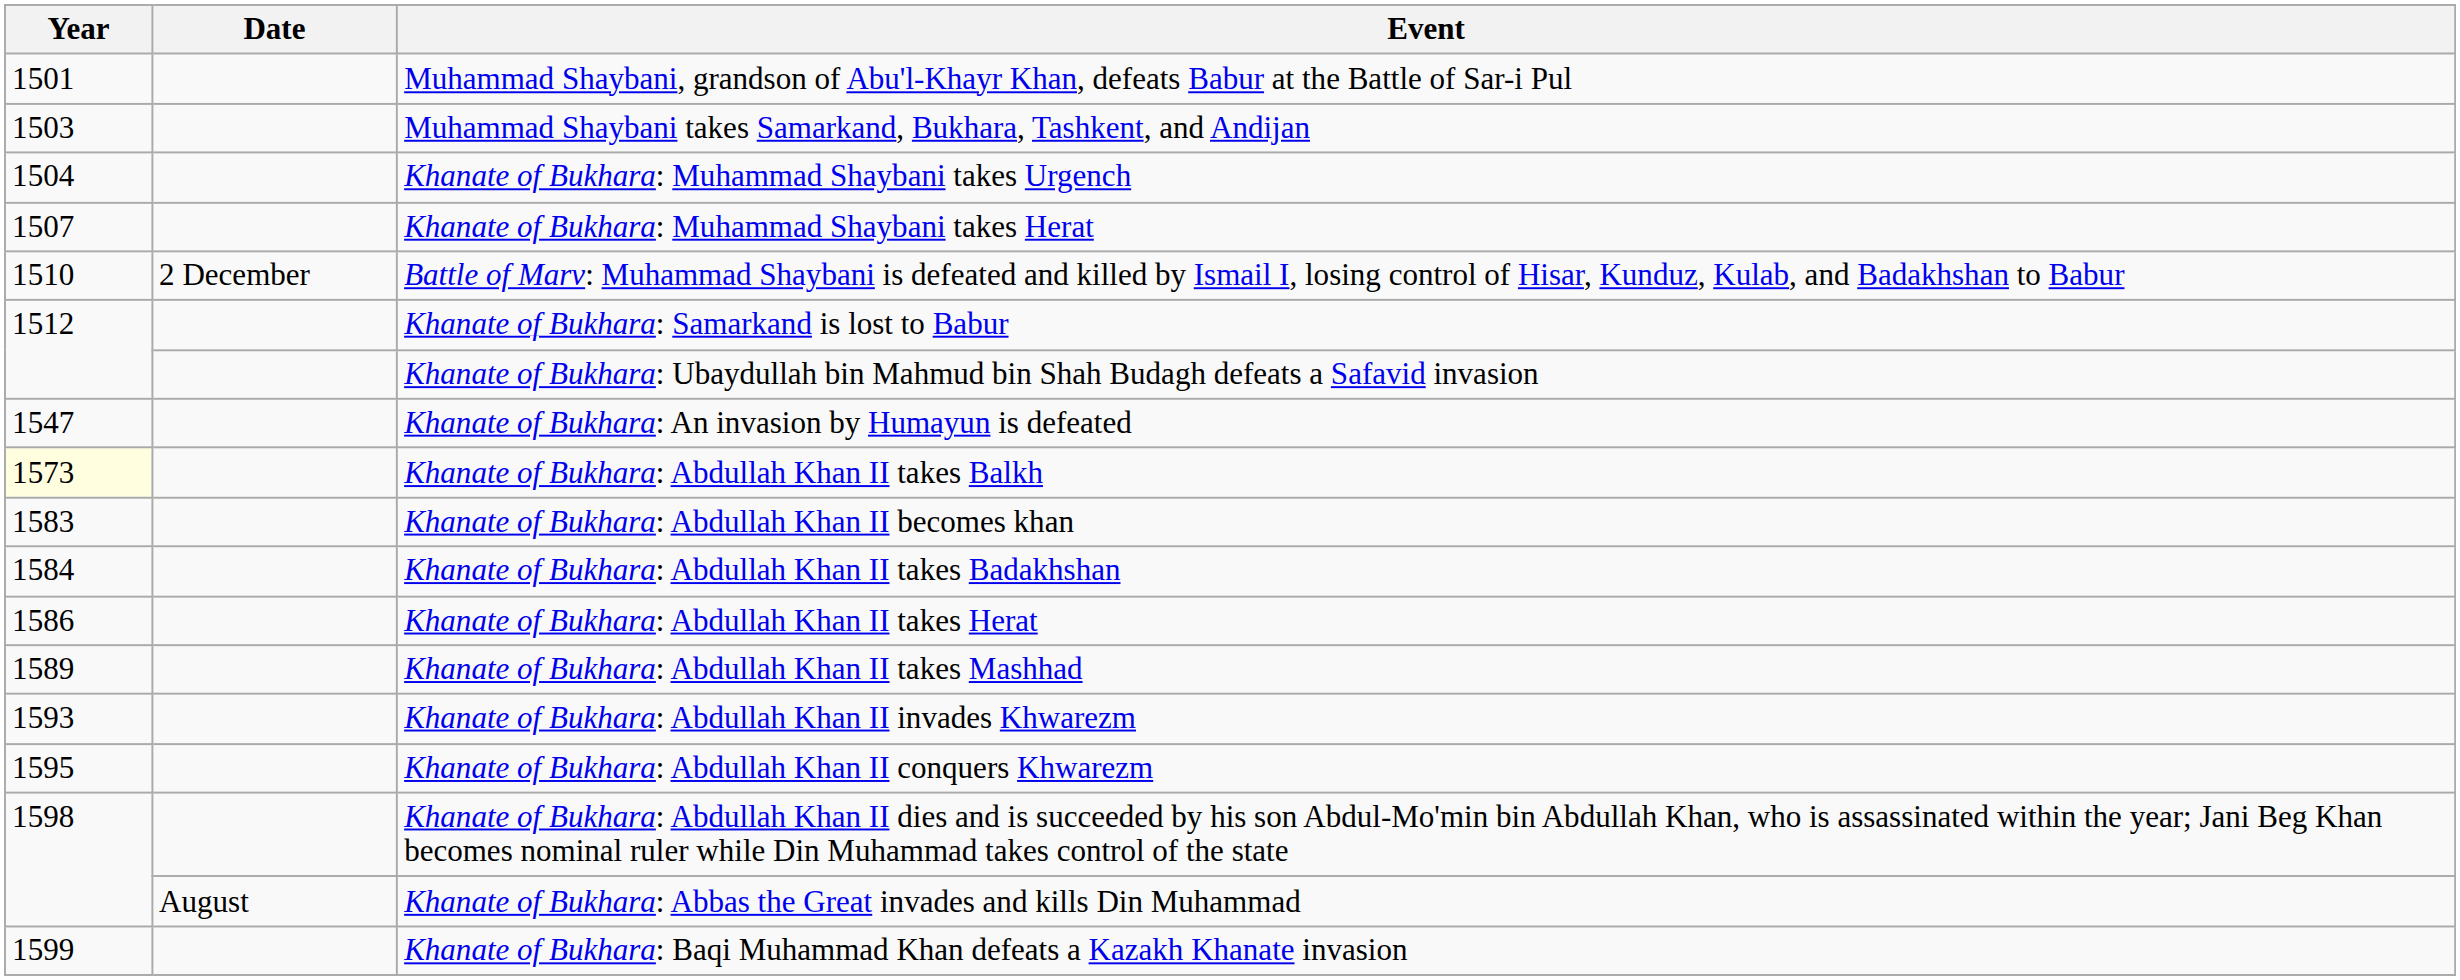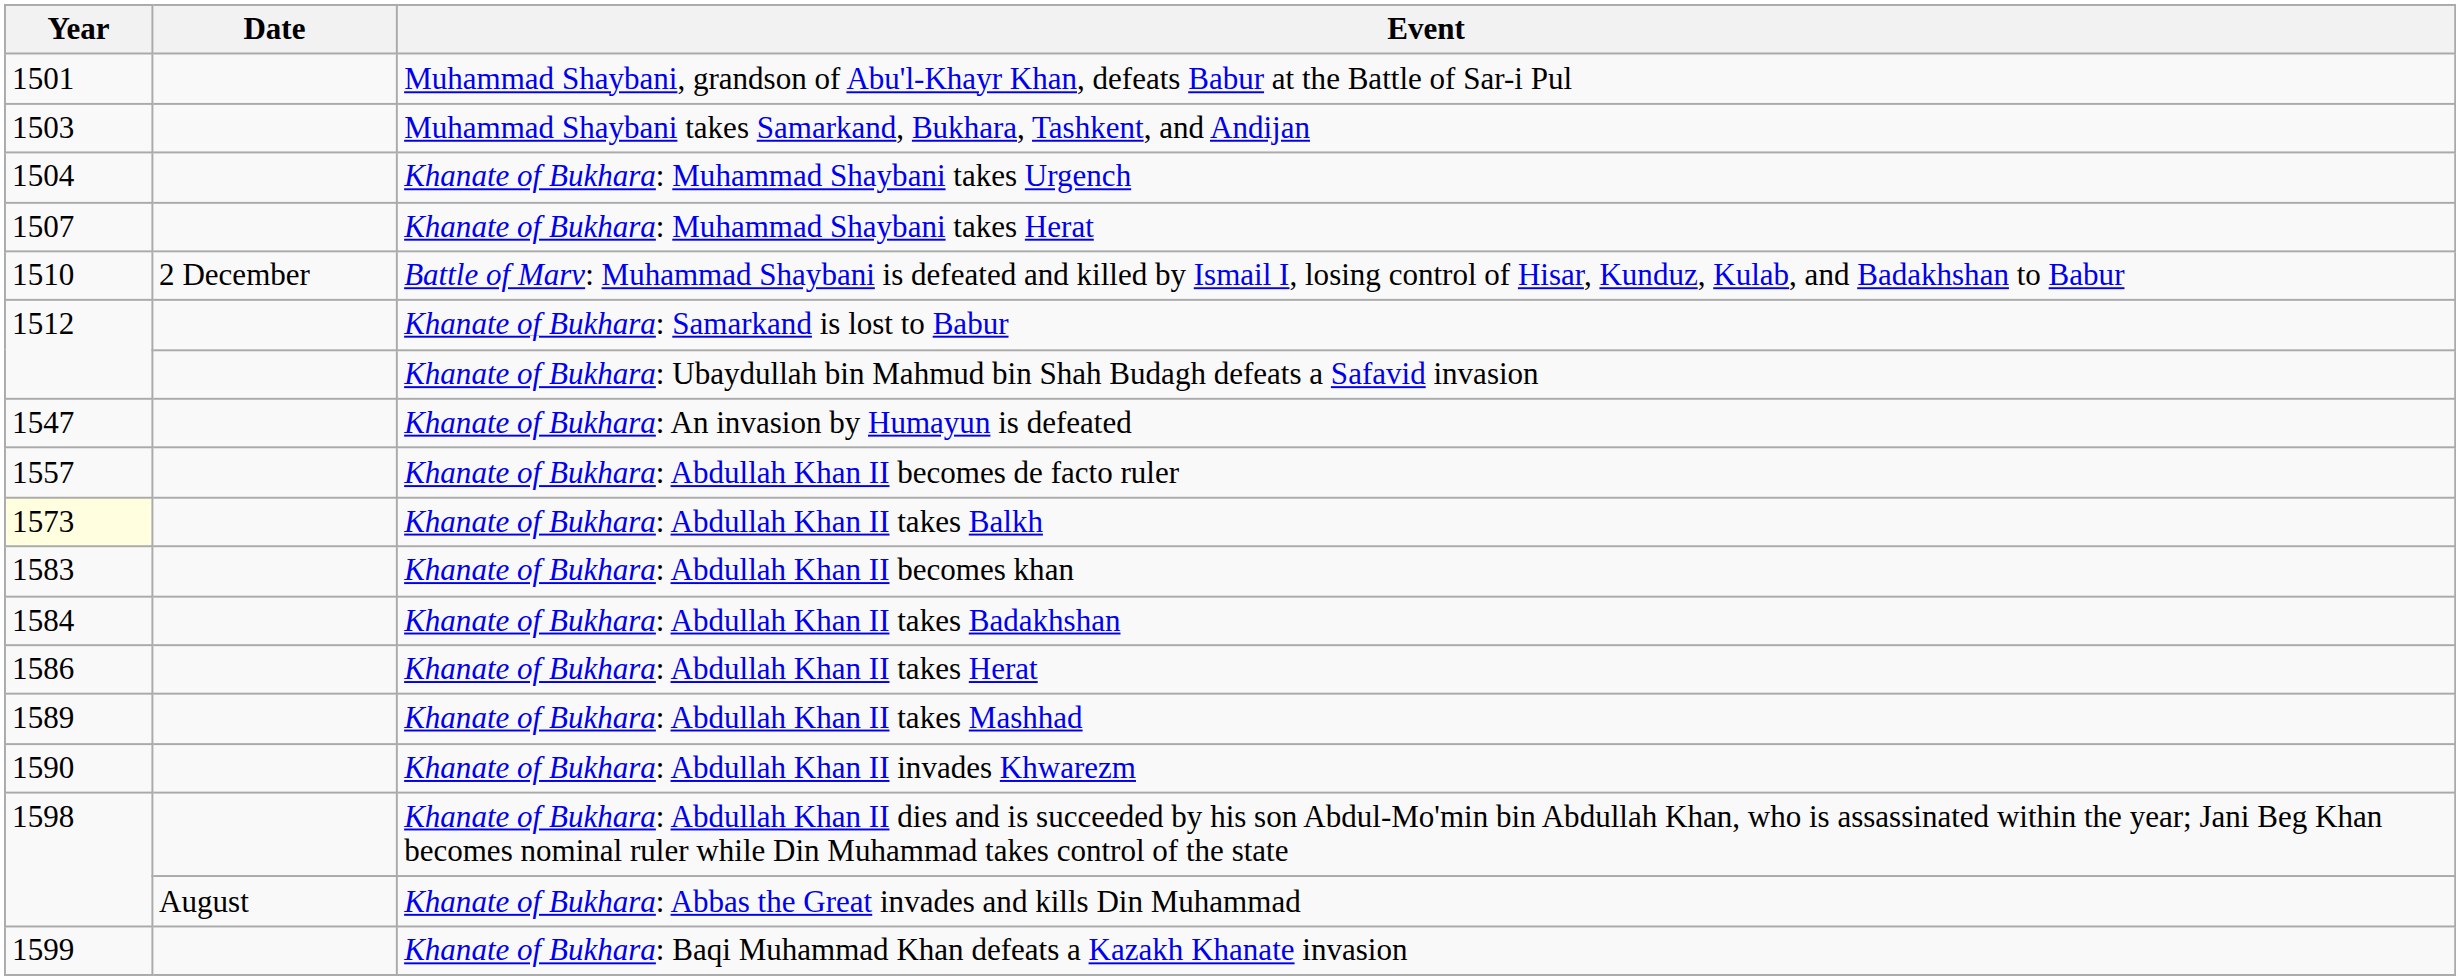+ row: 1557 | Khanate of Bukhara: Abdullah Khan II becomes de facto ruler
Khanate of Bukhara: Abdullah Khan II invades Khwarezm | Year: 1593 -> 1590
- row: 1595 | Khanate of Bukhara: Abdullah Khan II conquers Khwarezm
